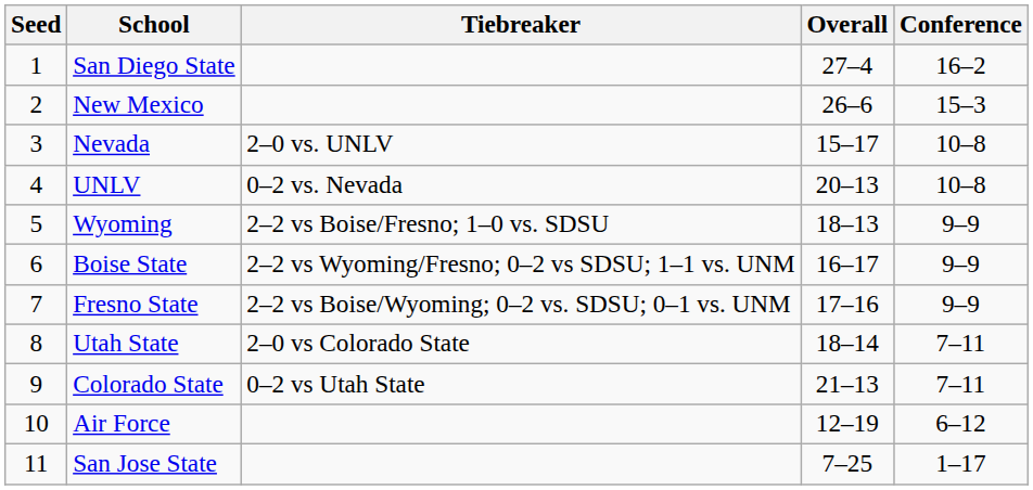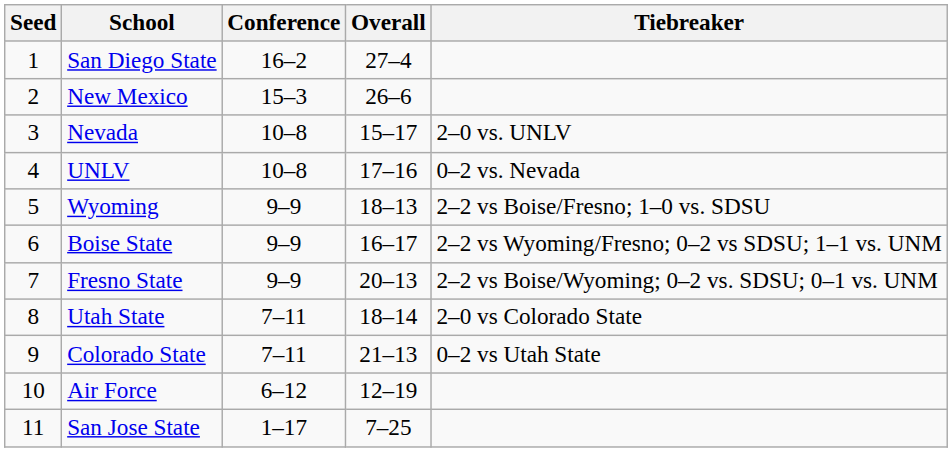columns swapped: Conference <-> Tiebreaker
UNLV | Overall: 20–13 -> 17–16
Fresno State | Overall: 17–16 -> 20–13
